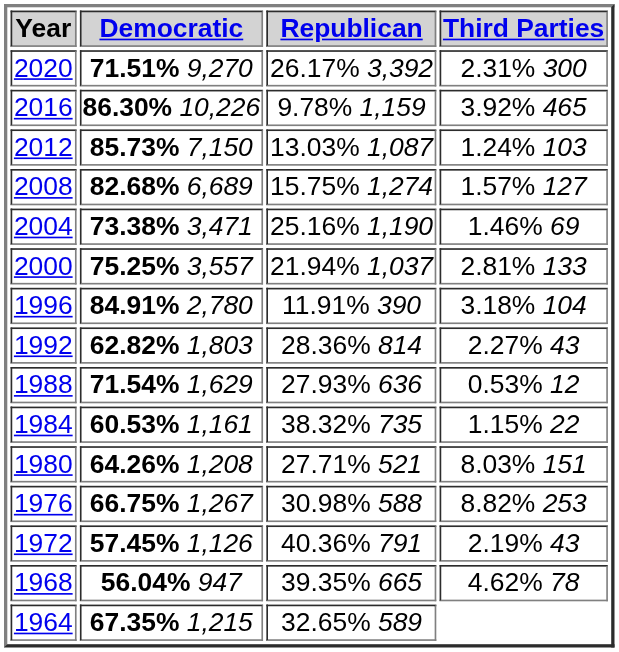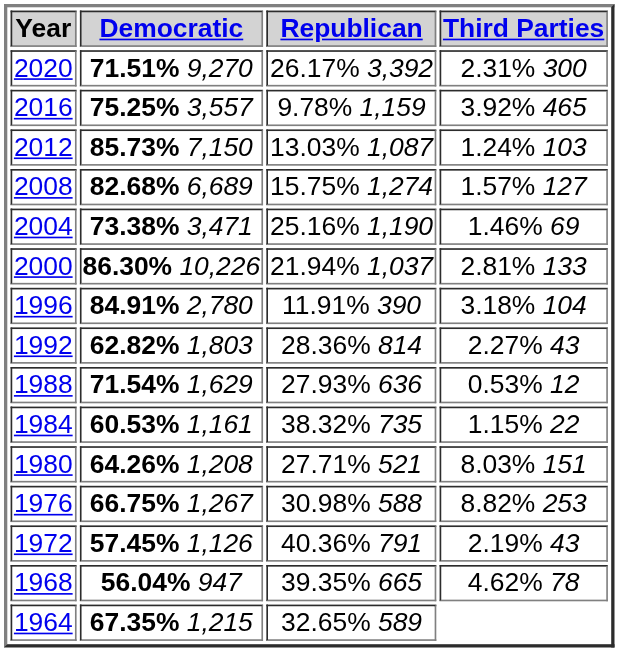2016 | Democratic: 86.30% 10,226 -> 75.25% 3,557
2000 | Democratic: 75.25% 3,557 -> 86.30% 10,226
